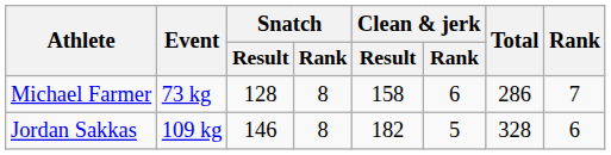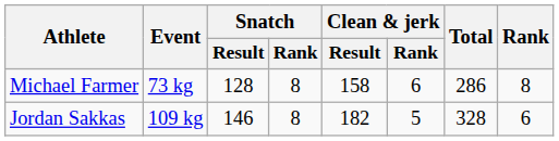Michael Farmer | Rank: 7 -> 8
